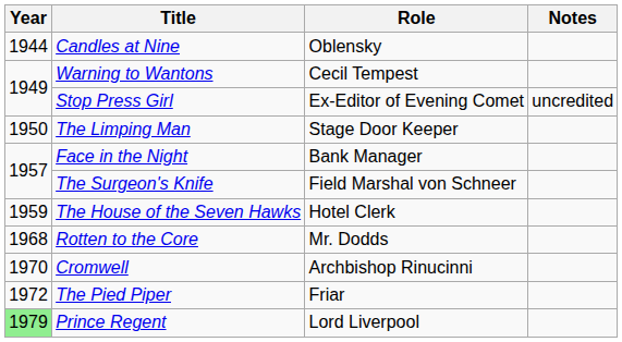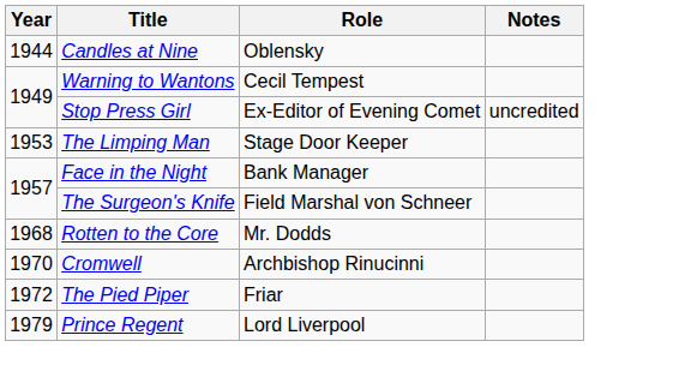The Limping Man | Year: 1950 -> 1953
- row: 1959 | The House of the Seven Hawks | Hotel Clerk
Prince Regent | Year: lightgreen background -> no background
